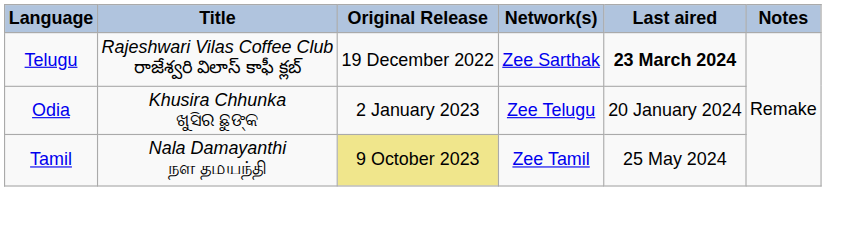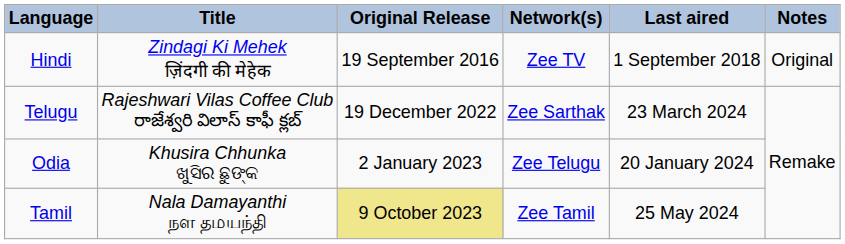+ row: Hindi | Zindagi Ki Mehek ज़िंदगी की मेहेक | 19 September 2016 | Zee TV | 1 September 2018 | Original
Telugu | Last aired: bold -> normal
